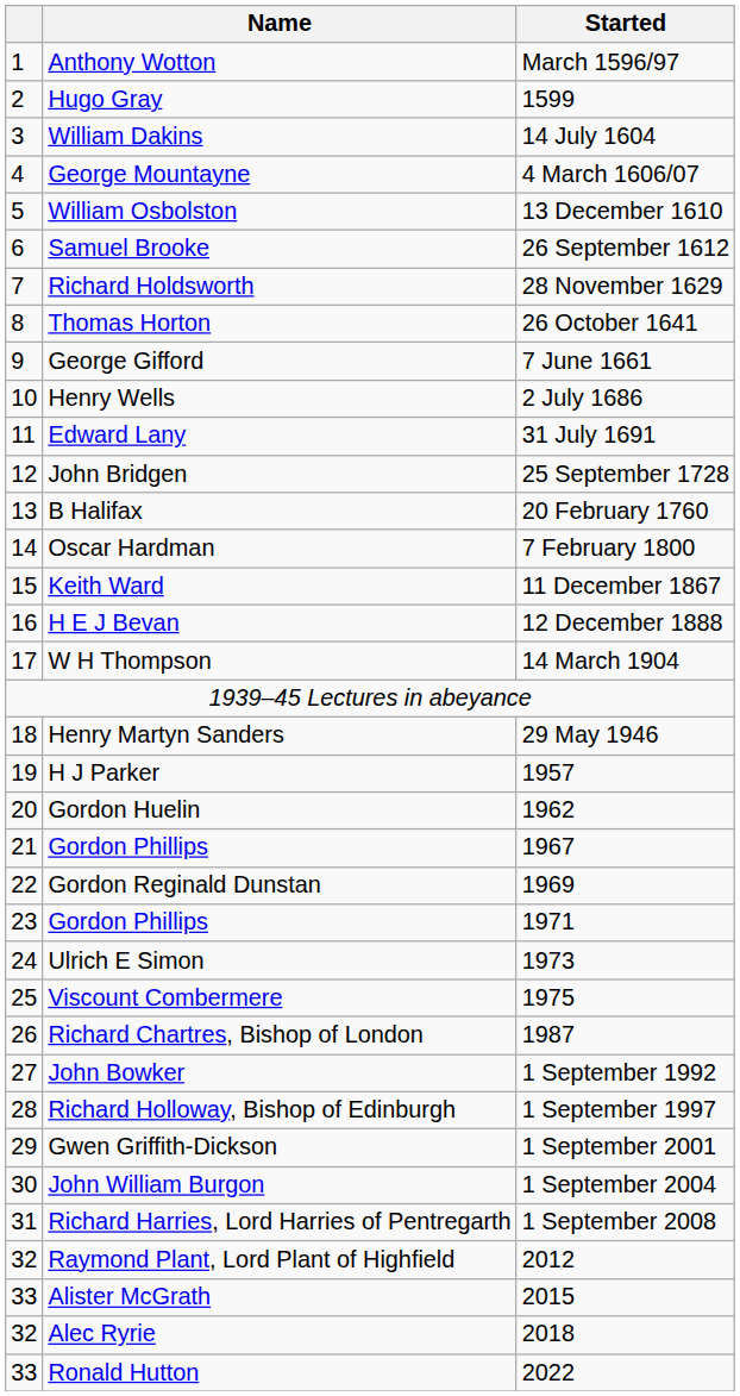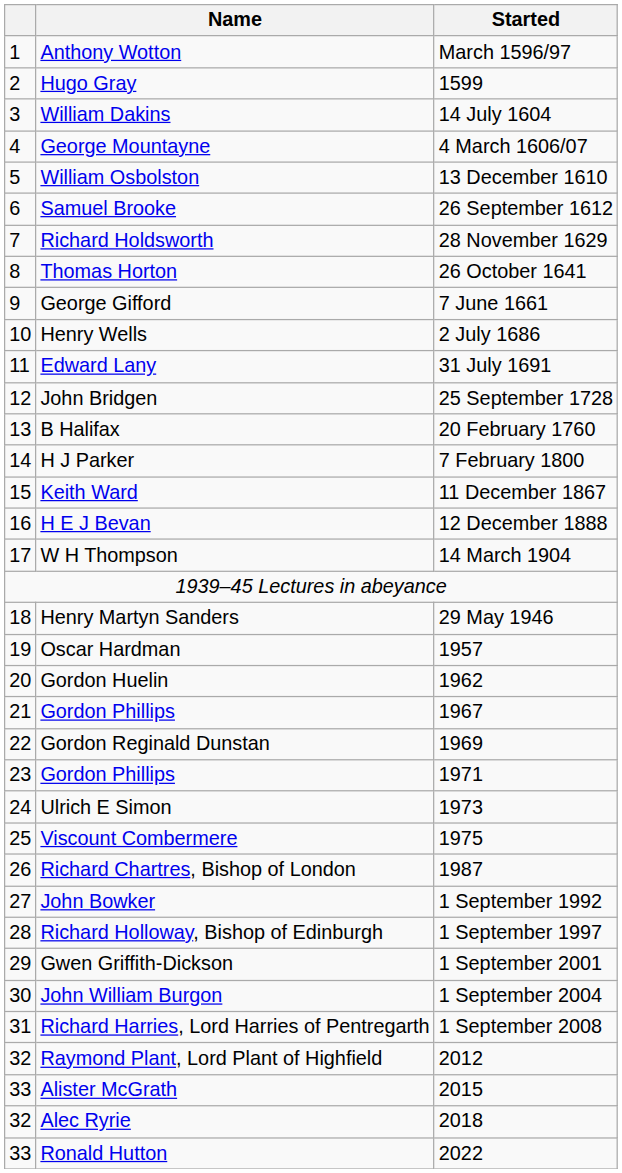7 February 1800 | Name: Oscar Hardman -> H J Parker
1957 | Name: H J Parker -> Oscar Hardman
